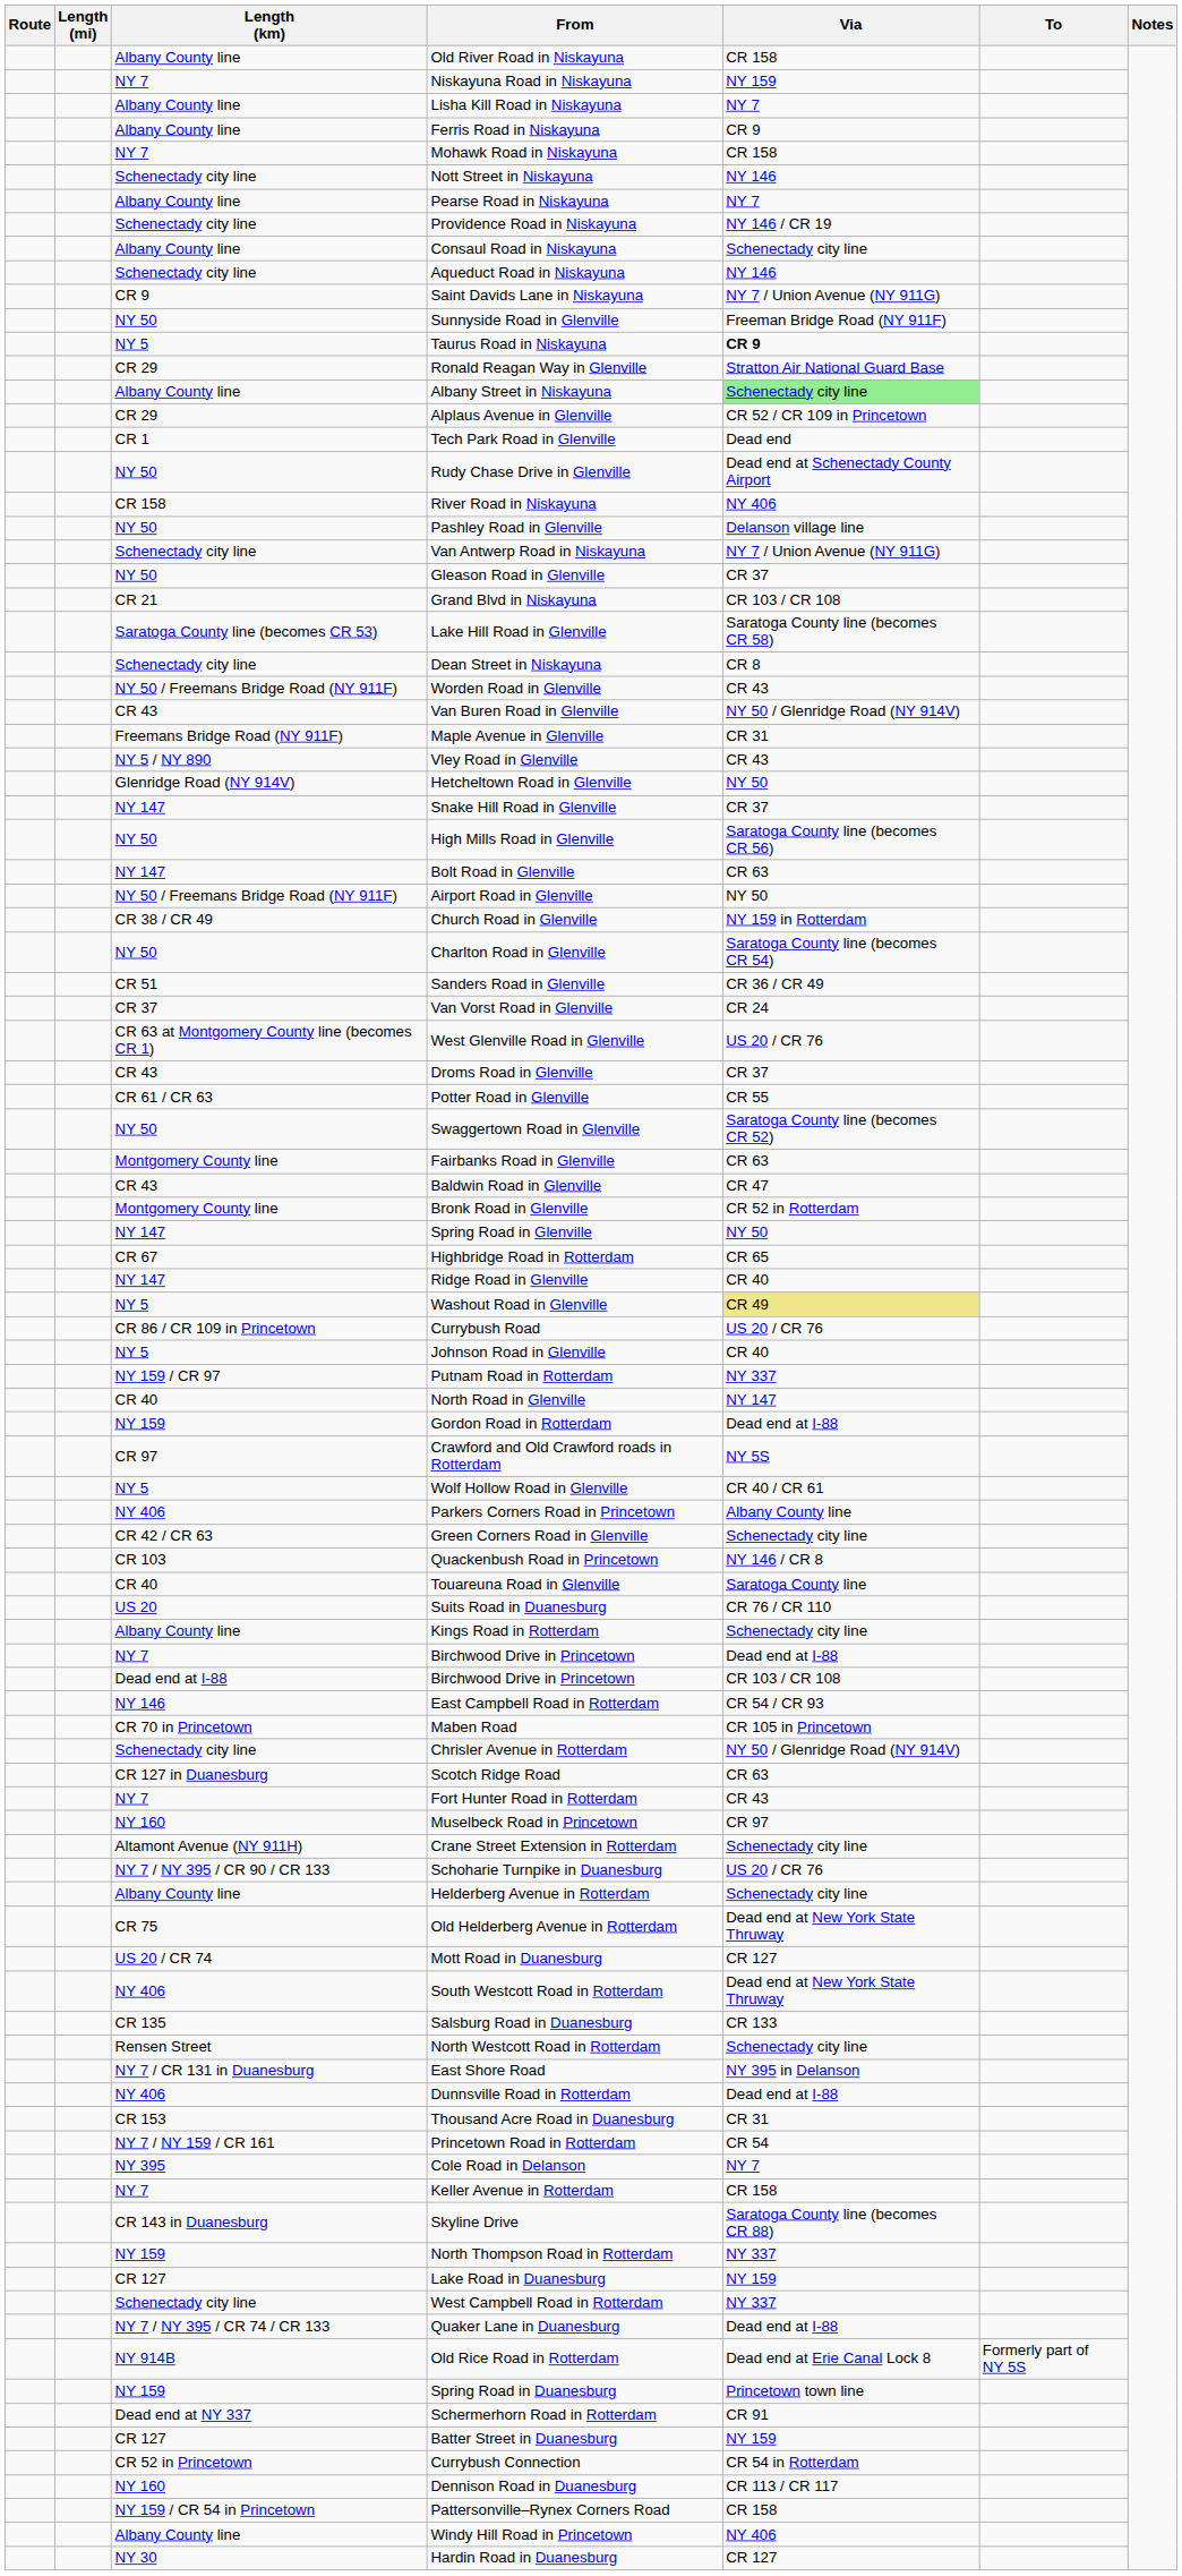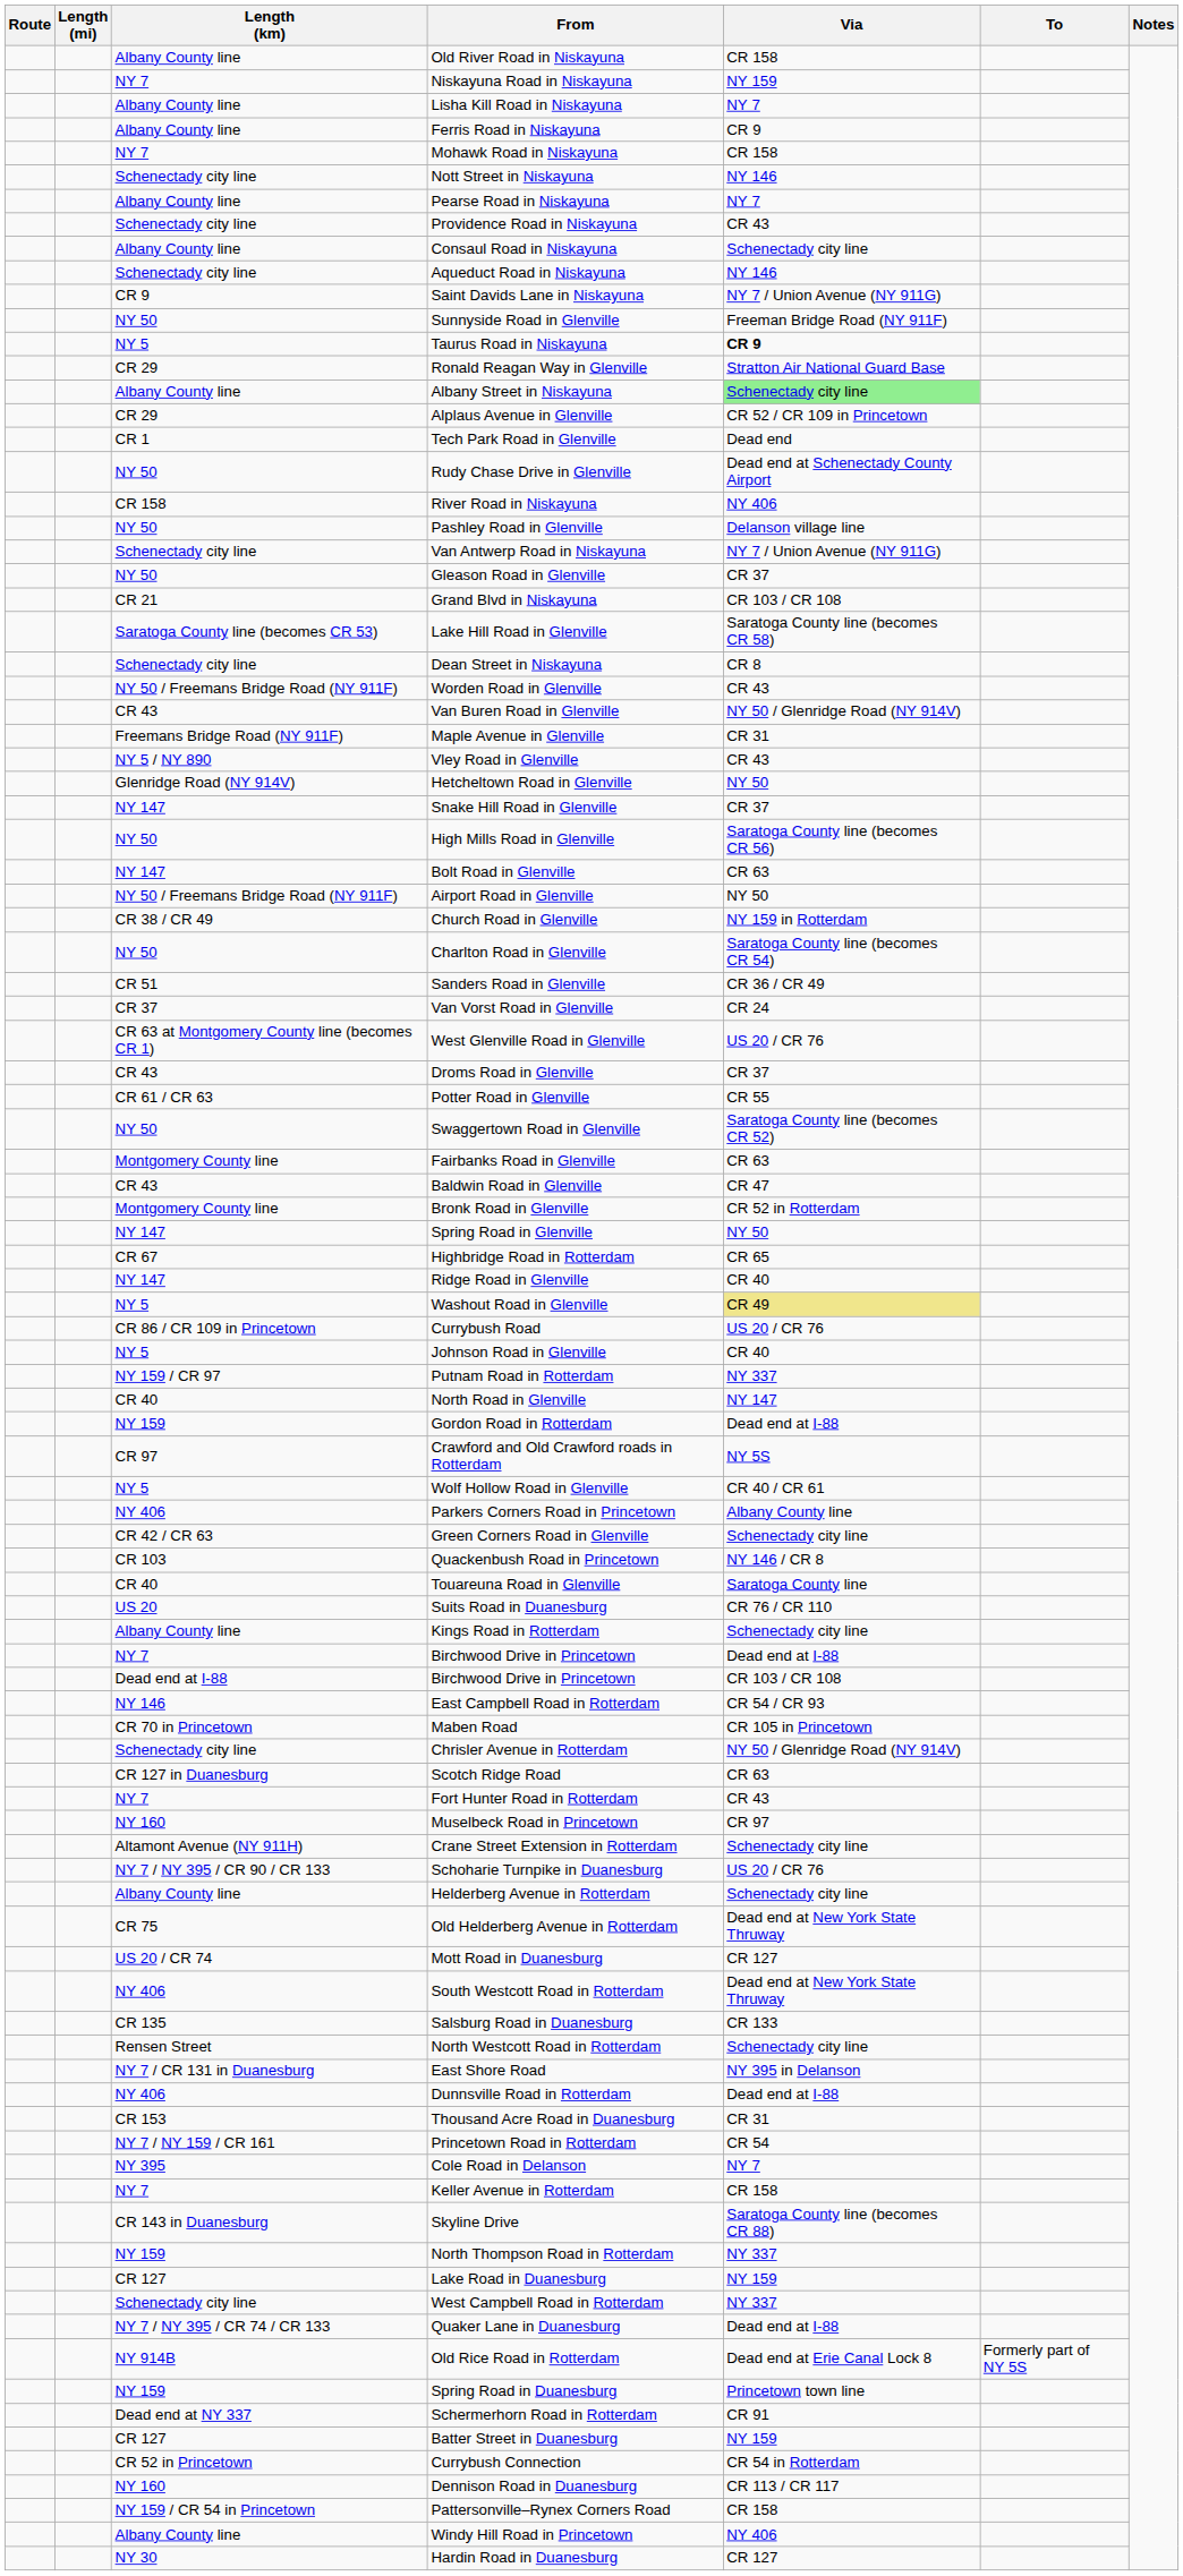Providence Road in Niskayuna | Via: NY 146 / CR 19 -> CR 43
